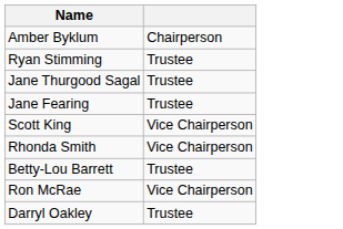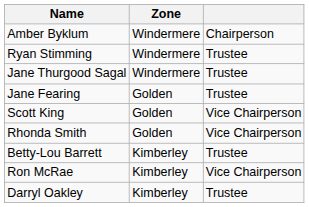+ column: Zone | Windermere | Windermere | Windermere | Golden | Golden | Golden | Kimberley | Kimberley | Kimberley
